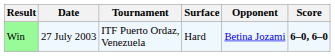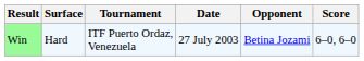columns swapped: Date <-> Surface
Win | Score: bold -> normal
